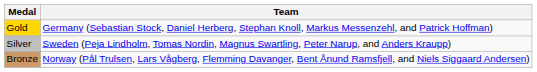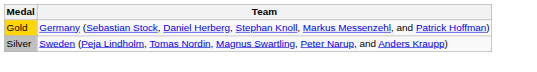- row: Bronze | Norway (Pål Trulsen, Lars Vågberg, Flemming Davanger, Bent Ånund Ramsfjell, and Niels Siggaard Andersen)
